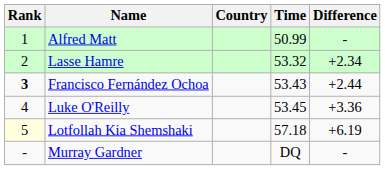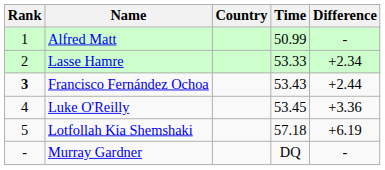Lasse Hamre | Time: 53.32 -> 53.33
Lotfollah Kia Shemshaki | Rank: lightyellow background -> no background
